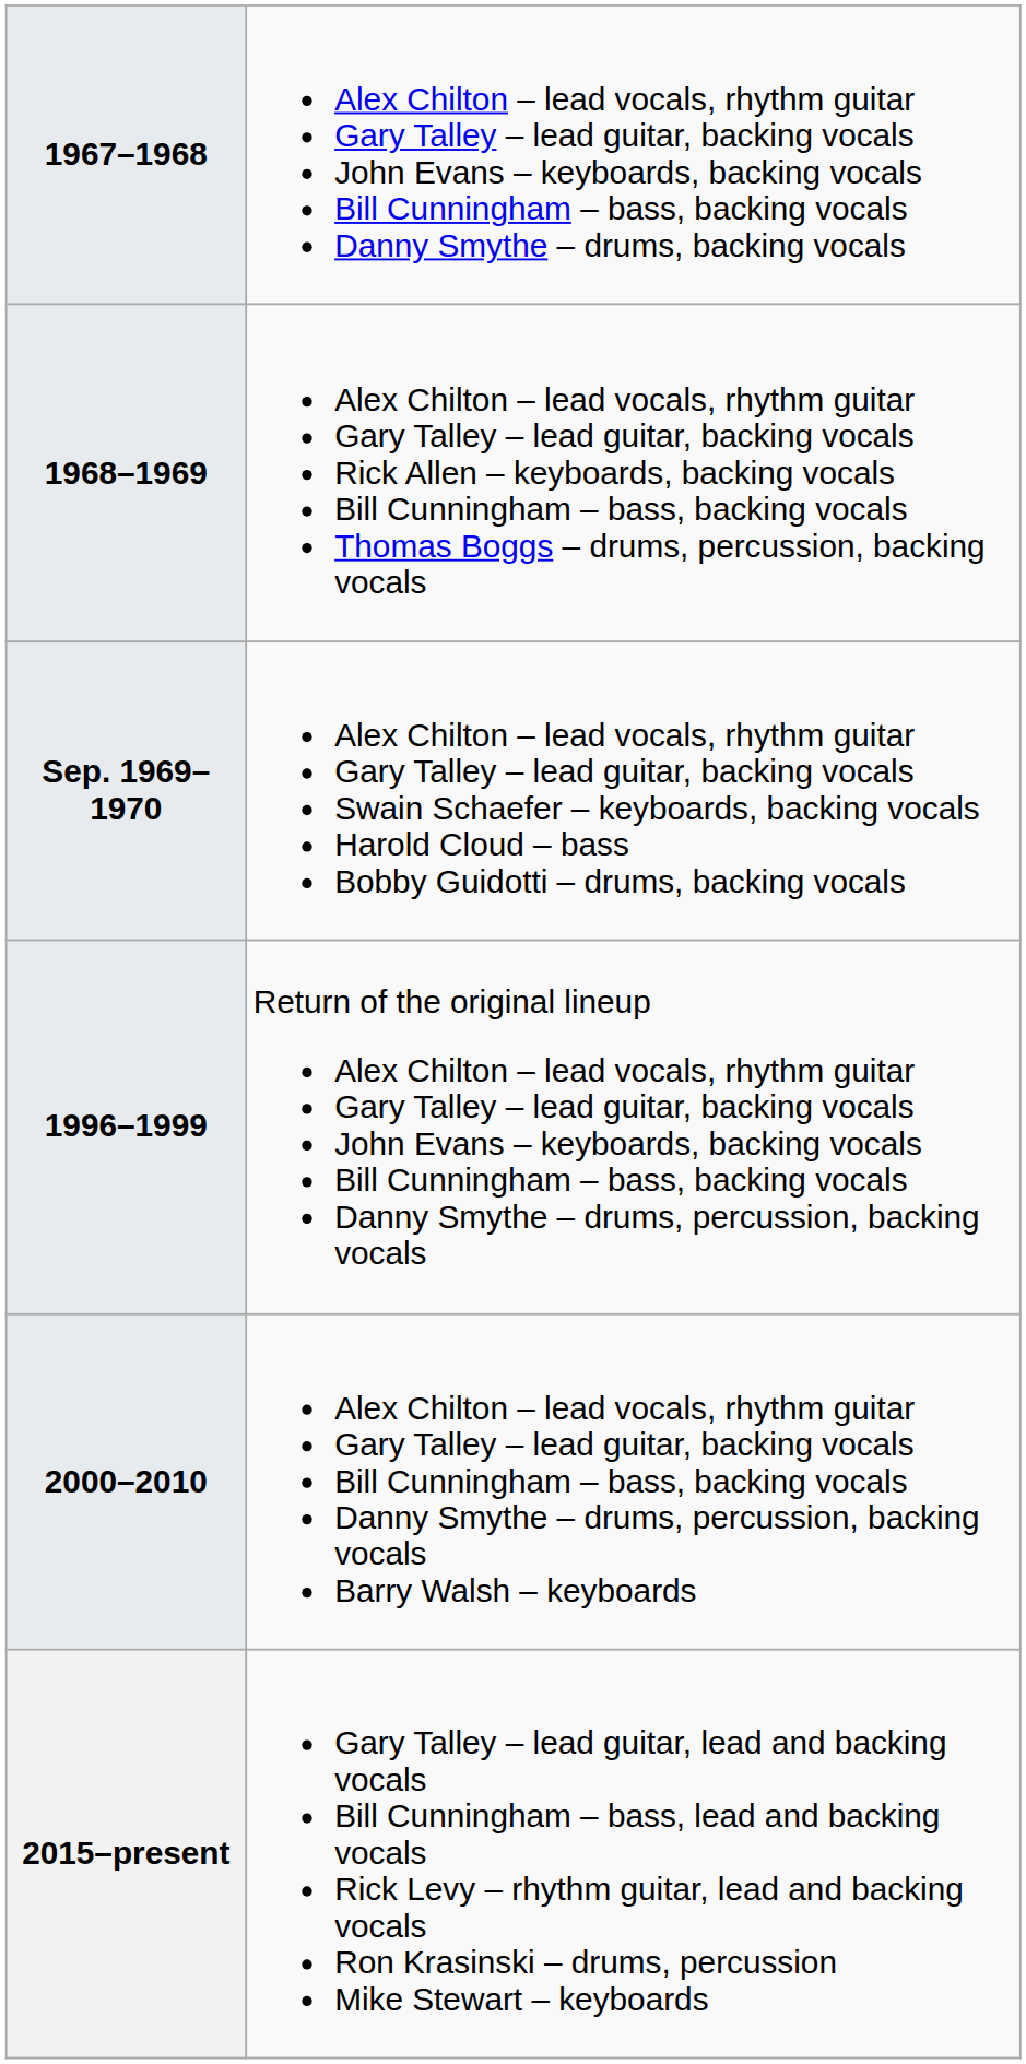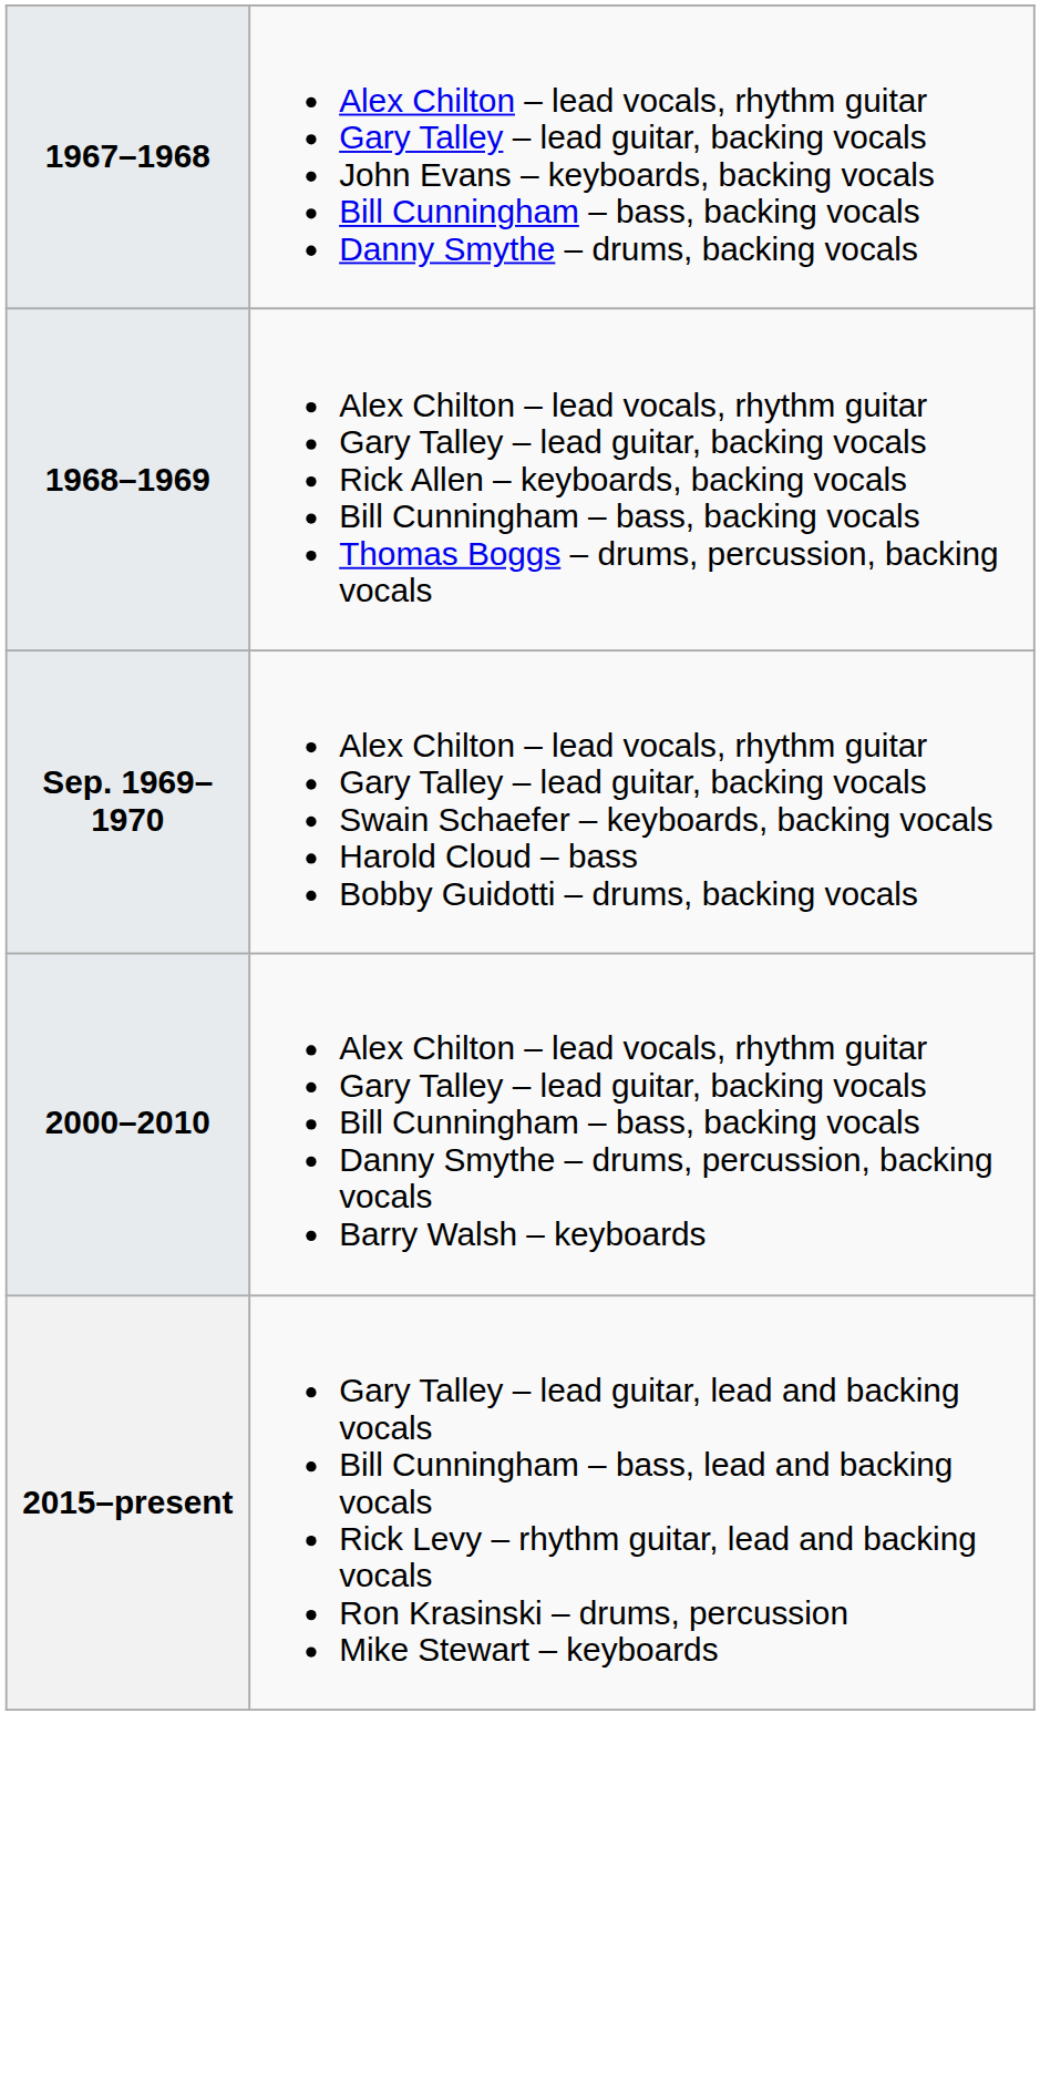- row: 1996–1999 | Return of the original lineup Alex Chilton – lead vocals, rhythm guitar Gary Talley – lead guitar, backing vocals John Evans – keyboards, backing vocals Bill Cunningham – bass, backing vocals Danny Smythe – drums, percussion, backing vocals
